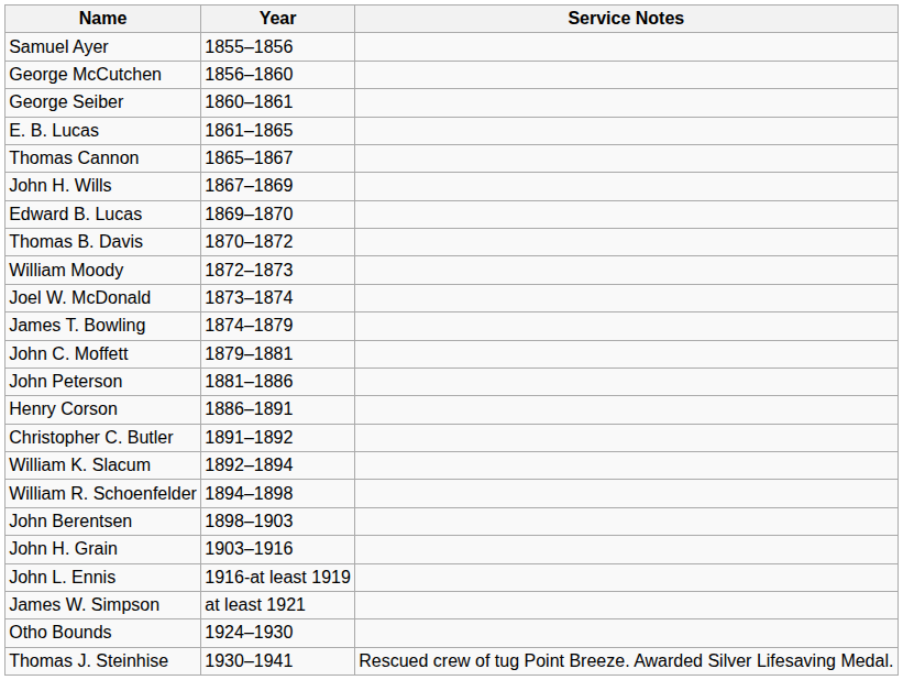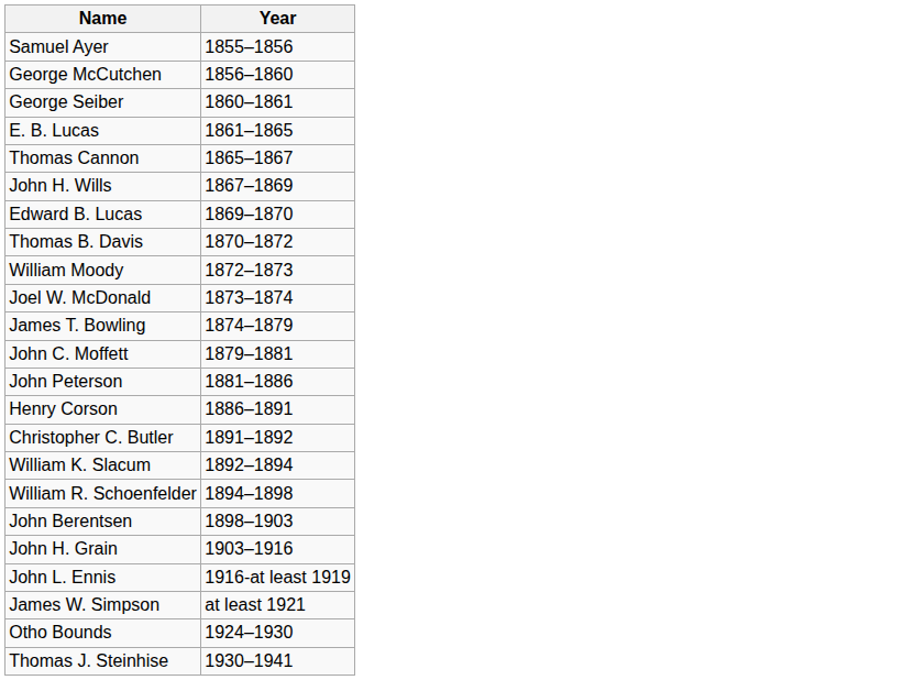- column: Service Notes | Rescued crew of tug Point Breeze. Awarded Silver Lifesaving Medal.
